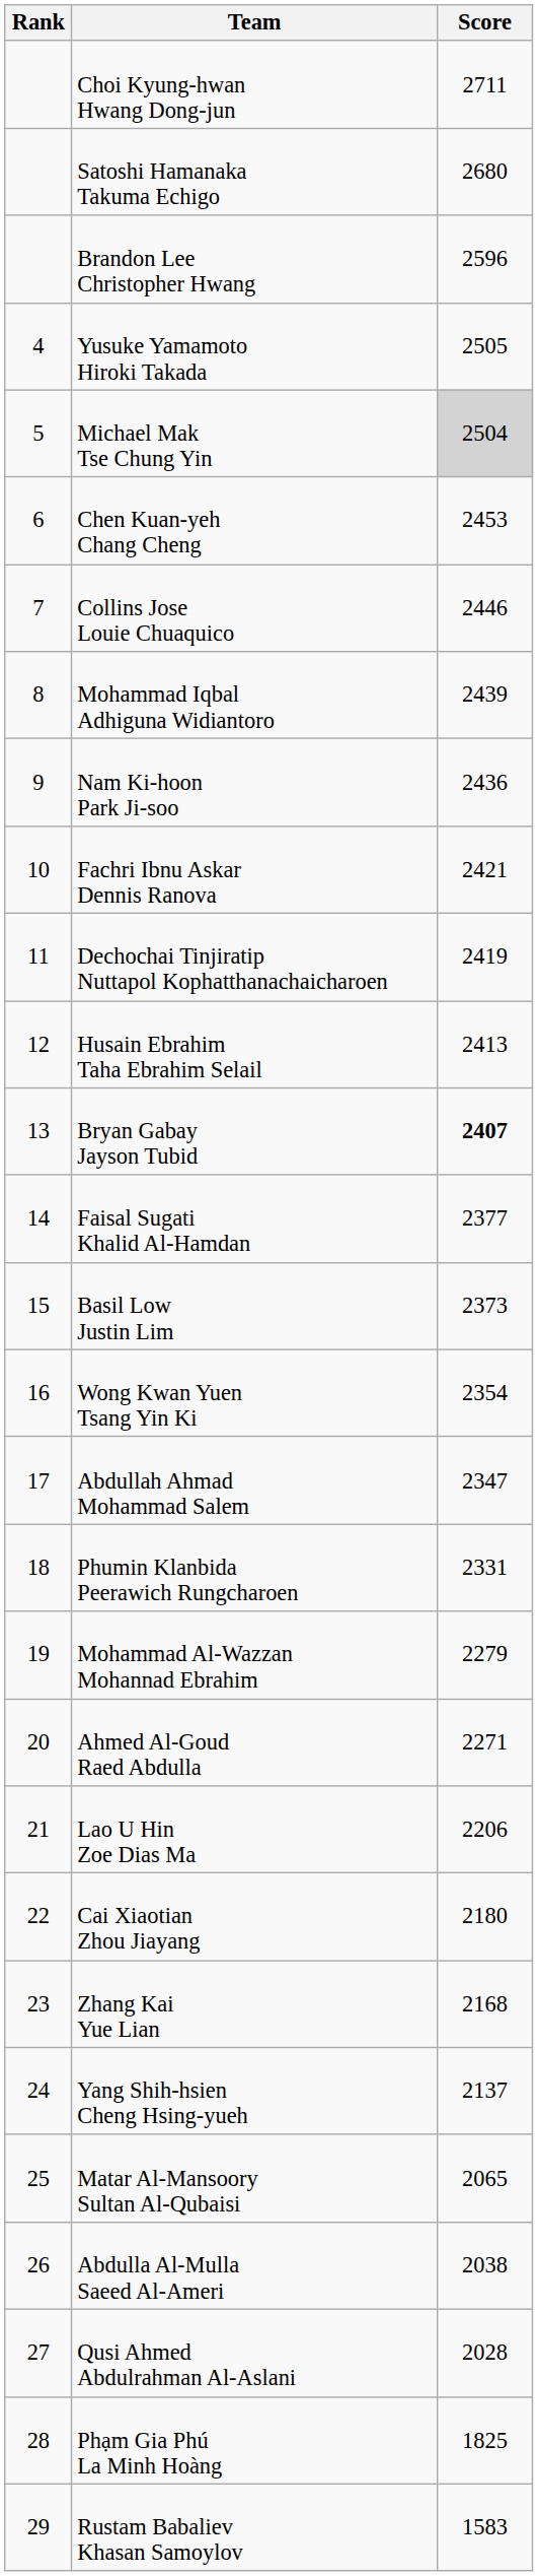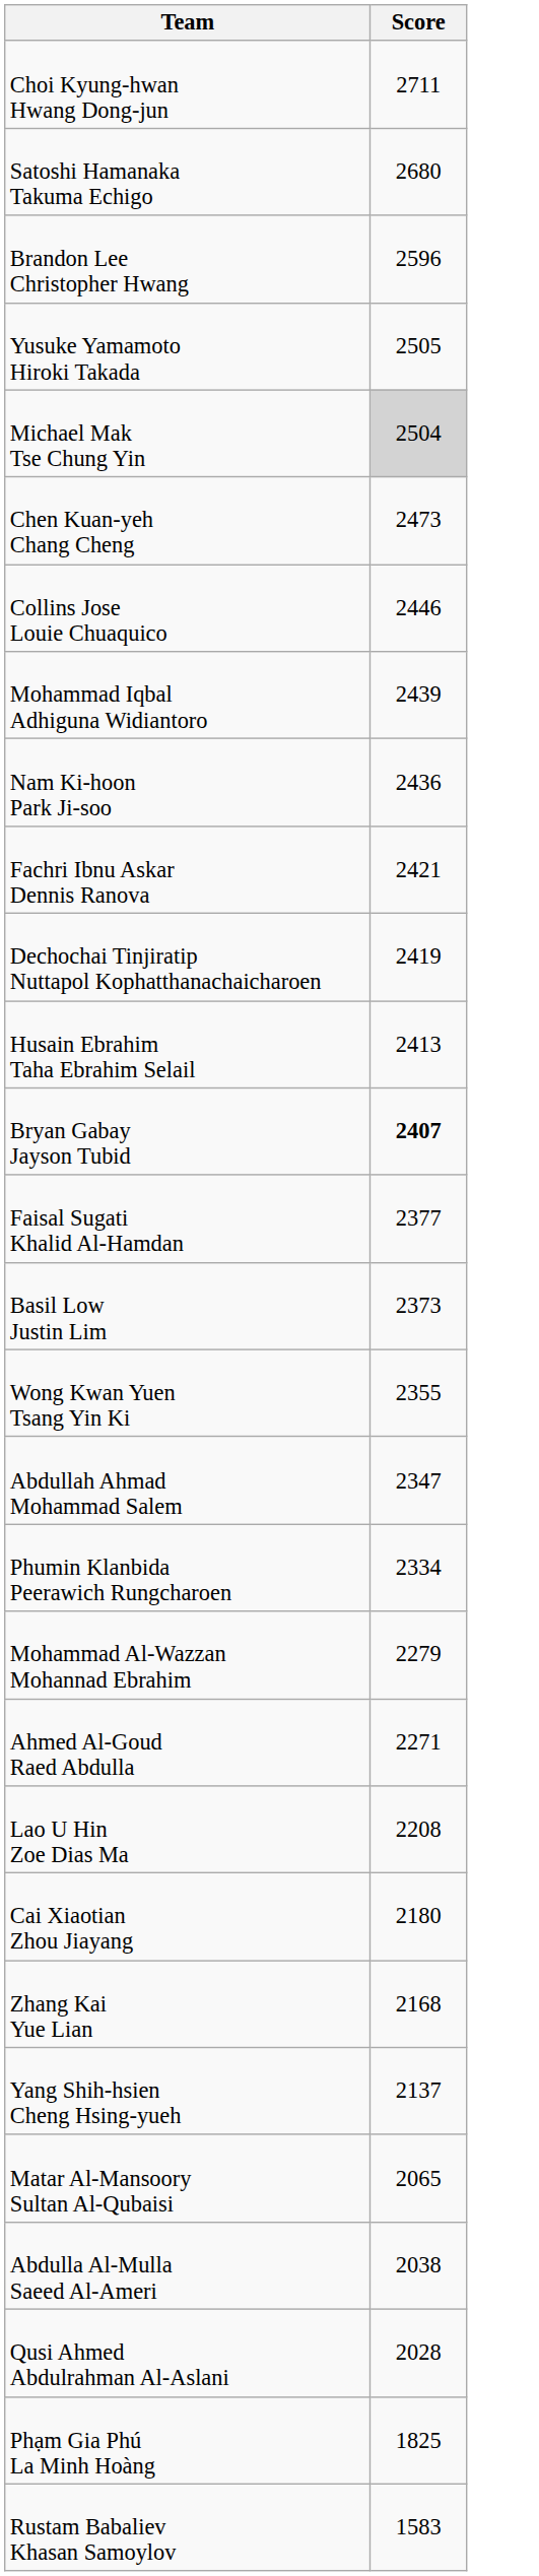- column: Rank | 4 | 5 | 6 | 7 | 8 | 9 | 10 | 11 | 12 | 13 | 14 | 15 | 16 | 17 | 18 | 19 | 20 | 21 | 22 | 23 | 24 | 25 | 26 | 27 | 28 | 29
Chen Kuan-yeh Chang Cheng | Score: 2453 -> 2473
Wong Kwan Yuen Tsang Yin Ki | Score: 2354 -> 2355
Phumin Klanbida Peerawich Rungcharoen | Score: 2331 -> 2334
Lao U Hin Zoe Dias Ma | Score: 2206 -> 2208
